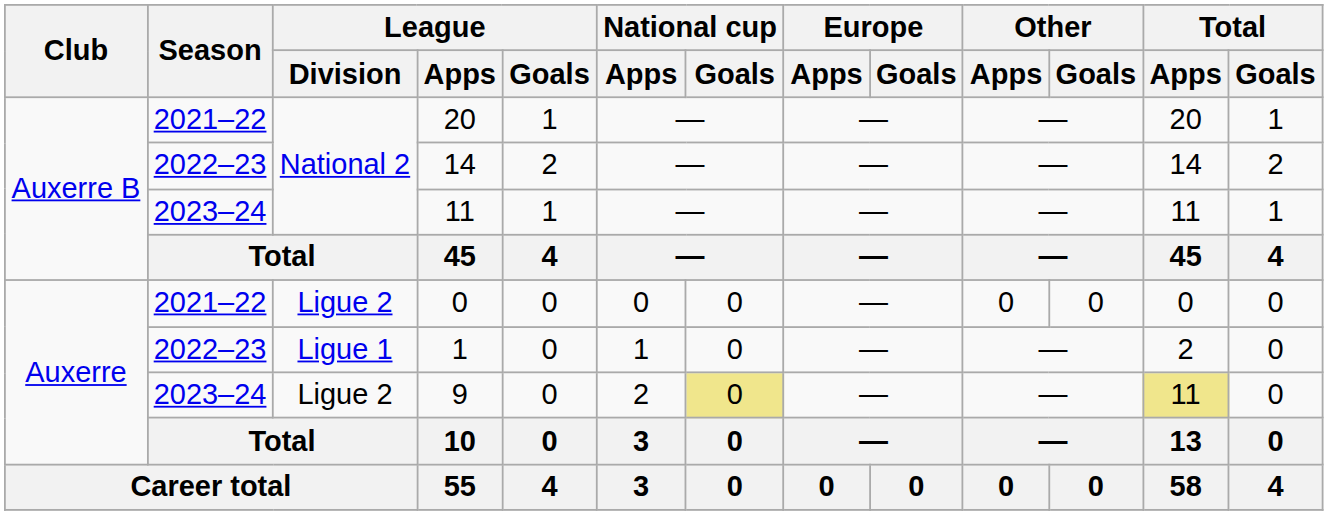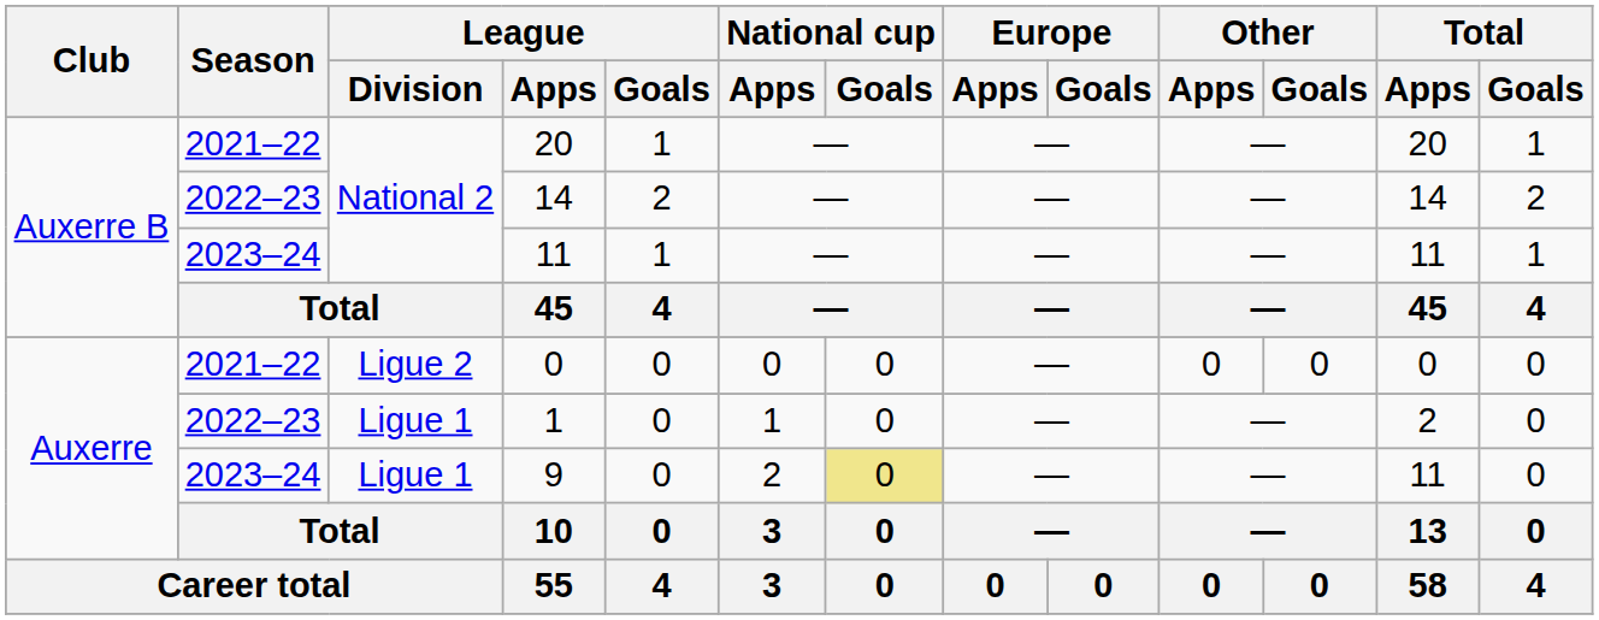9 | League / Division: Ligue 2 -> Ligue 1
9 | Total / Apps: khaki background -> no background
